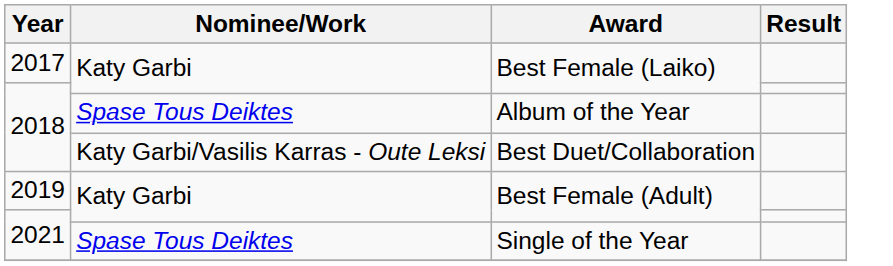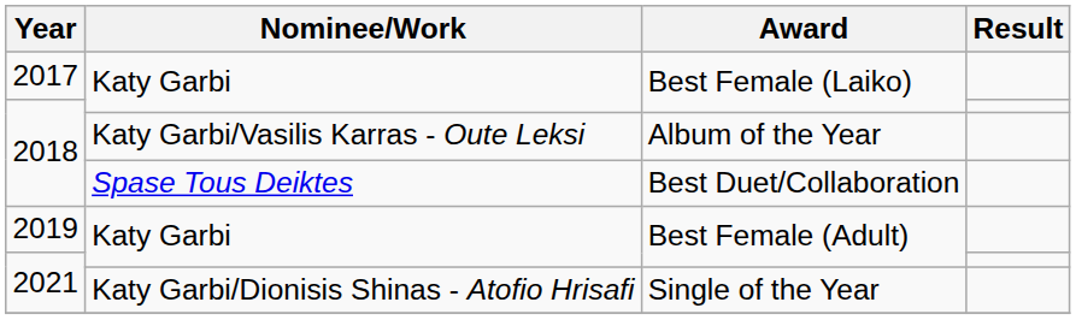Album of the Year | Nominee/Work: Spase Tous Deiktes -> Katy Garbi/Vasilis Karras - Oute Leksi
Best Duet/Collaboration | Nominee/Work: Katy Garbi/Vasilis Karras - Oute Leksi -> Spase Tous Deiktes
Single of the Year | Nominee/Work: Spase Tous Deiktes -> Katy Garbi/Dionisis Shinas - Atofio Hrisafi
